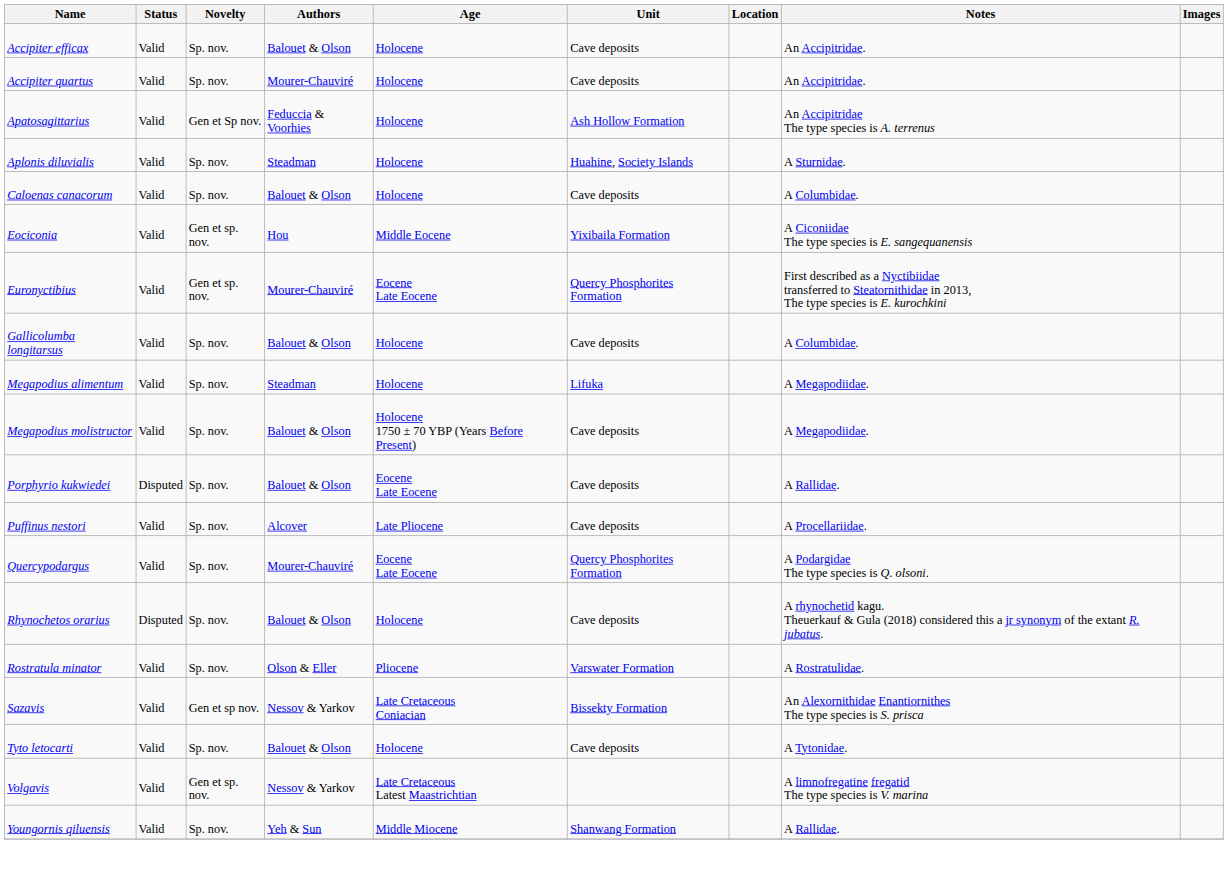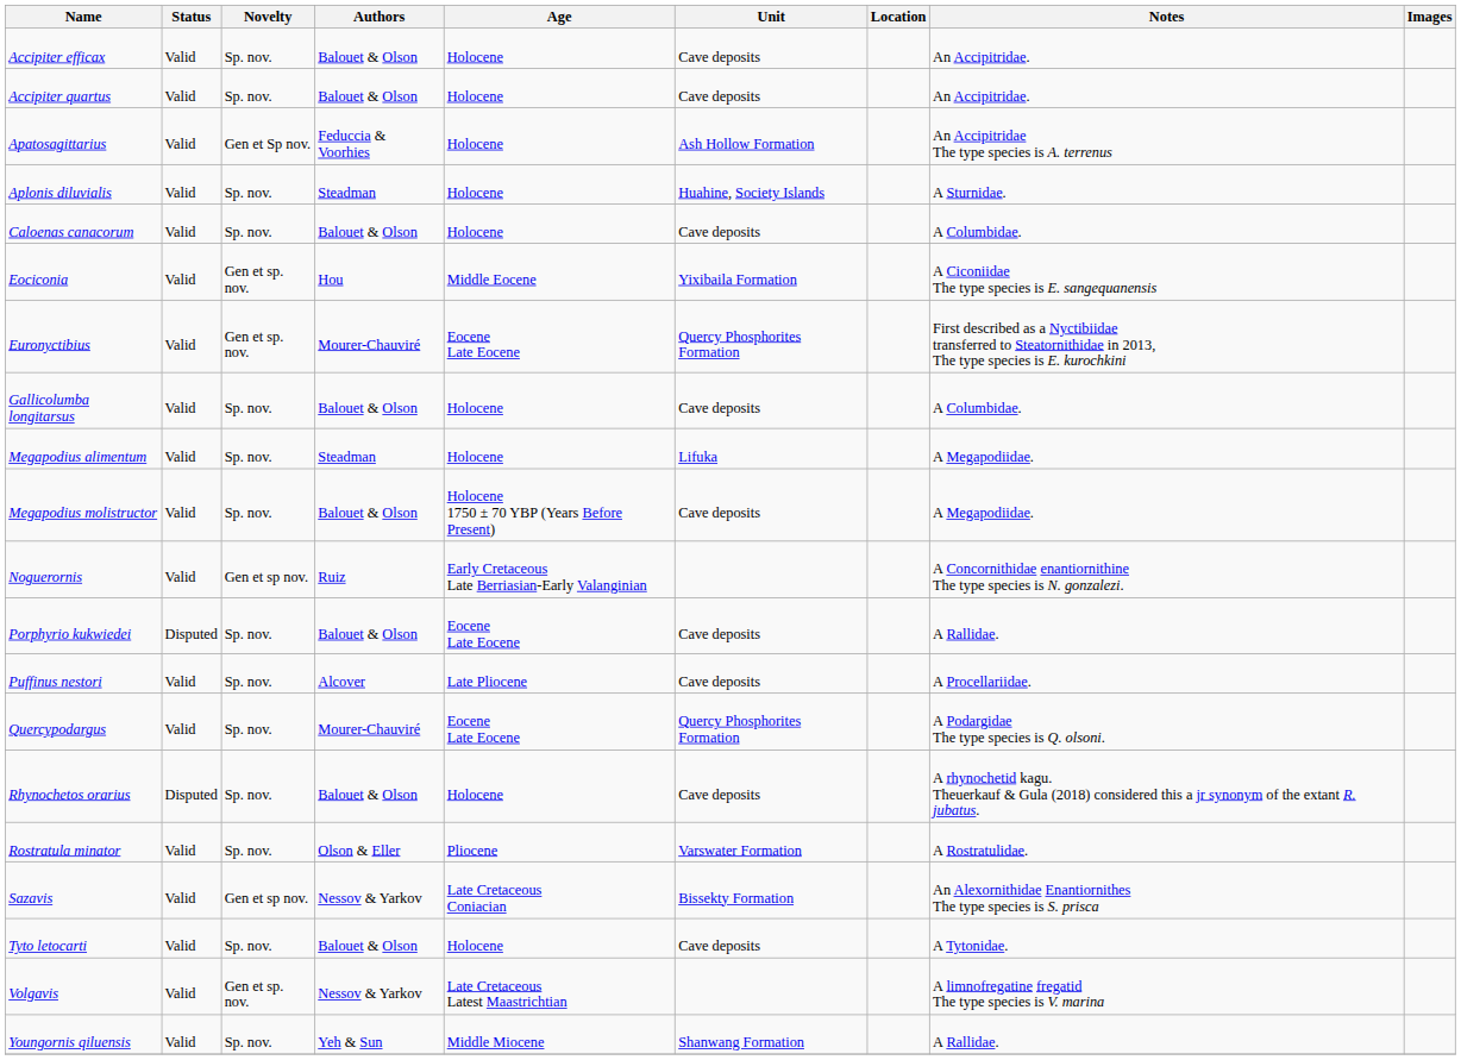Accipiter quartus | Authors: Mourer-Chauviré -> Balouet & Olson
+ row: Noguerornis | Valid | Gen et sp nov. | Ruiz | Early Cretaceous Late Berriasian-Early Valanginian | A Concornithidae enantiornithine The type species is N. gonzalezi.
